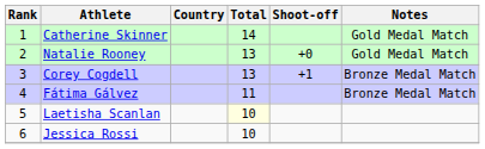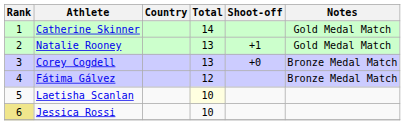Natalie Rooney | Shoot-off: +0 -> +1
Corey Cogdell | Shoot-off: +1 -> +0
Fátima Gálvez | Total: 11 -> 12
Jessica Rossi | Rank: no background -> khaki background
